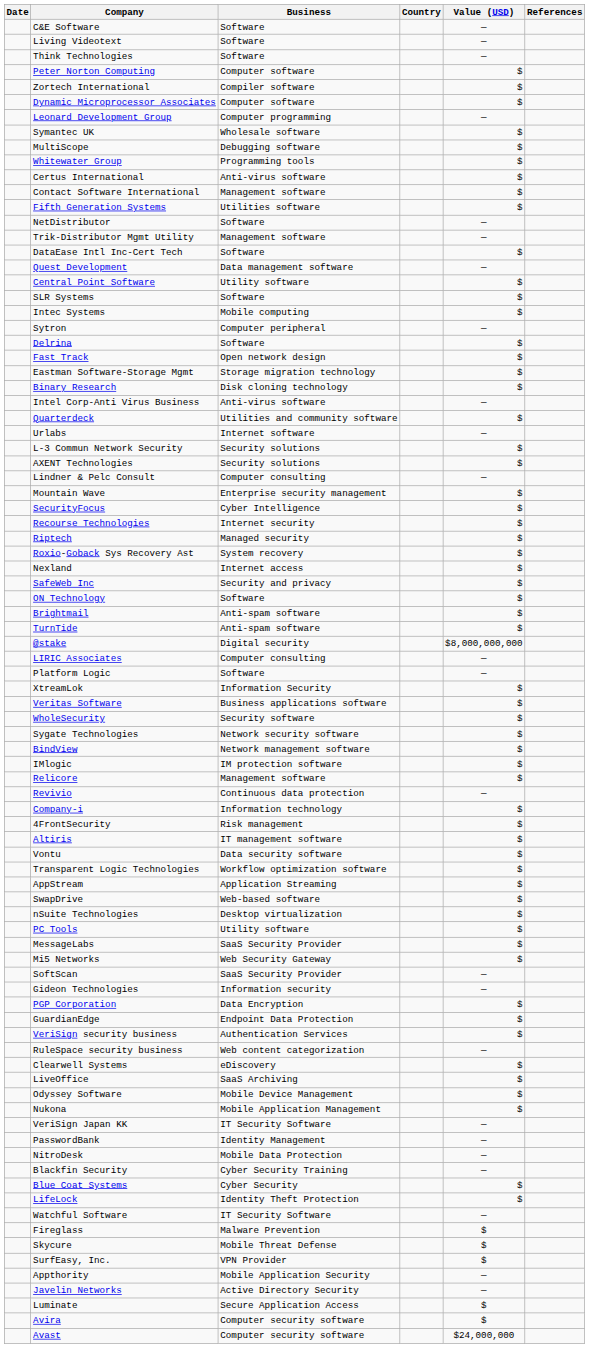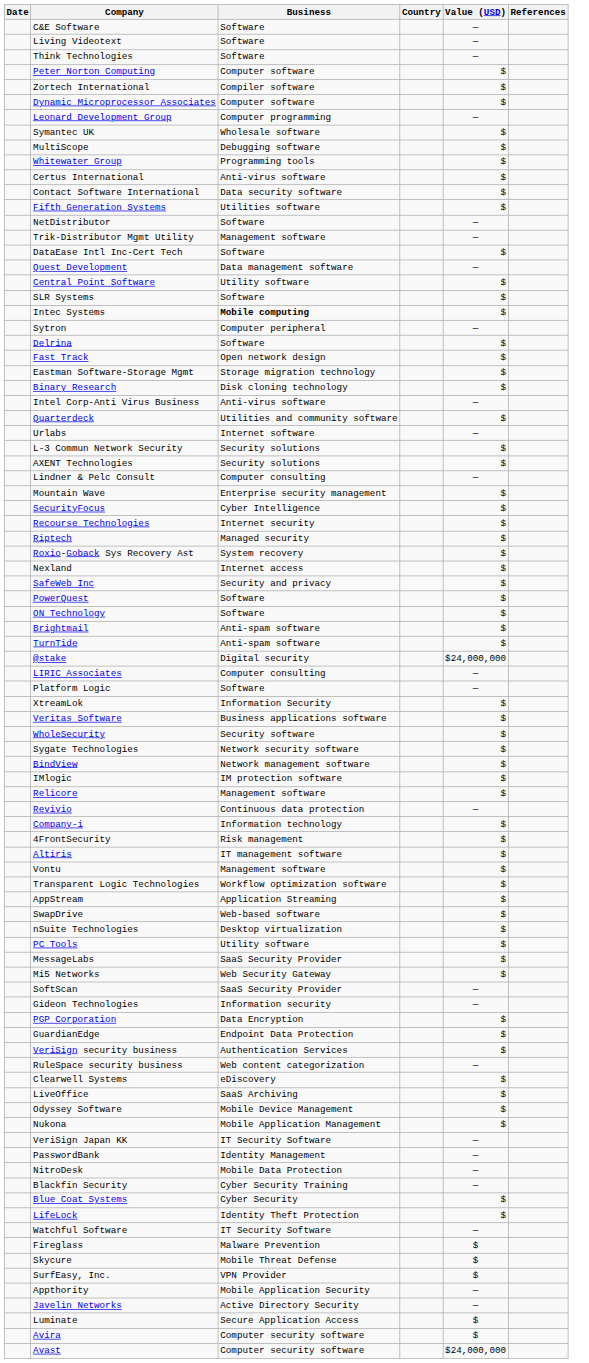Contact Software International | Business: Management software -> Data security software
Intec Systems | Business: normal -> bold
+ row: PowerQuest | Software | $
@stake | Value (USD): $8,000,000,000 -> $24,000,000
Vontu | Business: Data security software -> Management software
